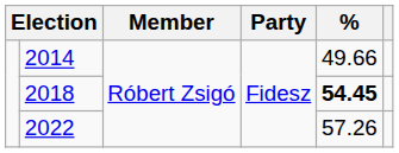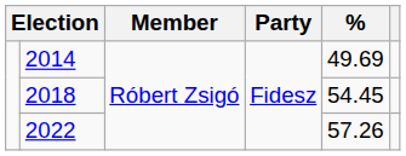2014 | %: 49.66 -> 49.69
2018 | %: bold -> normal
